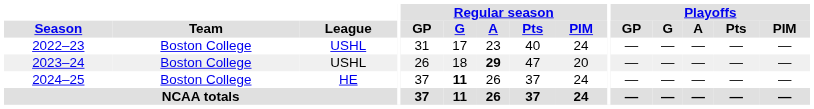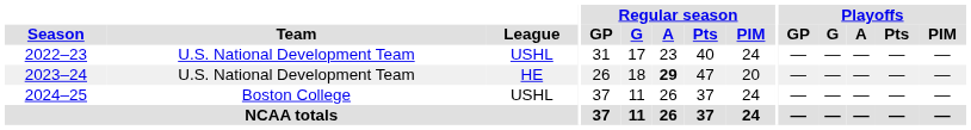2022–23 | Team: Boston College -> U.S. National Development Team
2023–24 | Team: Boston College -> U.S. National Development Team
2023–24 | League: USHL -> HE
2024–25 | League: HE -> USHL
2024–25 | Regular season / G: bold -> normal
